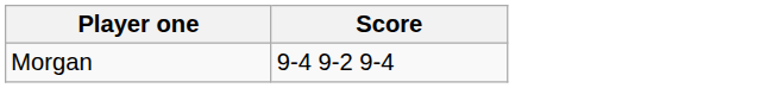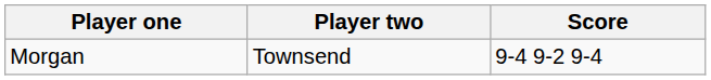+ column: Player two | Townsend
